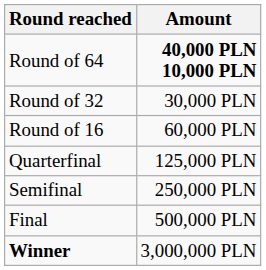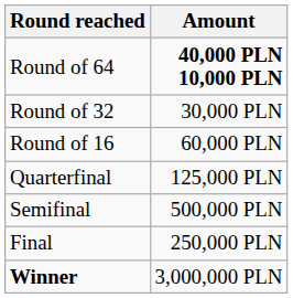Semifinal | Amount: 250,000 PLN -> 500,000 PLN
Final | Amount: 500,000 PLN -> 250,000 PLN
